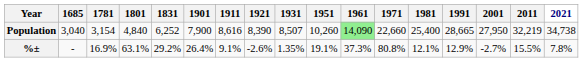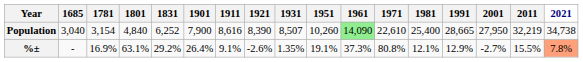Population | 1971: 22,660 -> 22,610
%± | 2021: no background -> lightsalmon background
